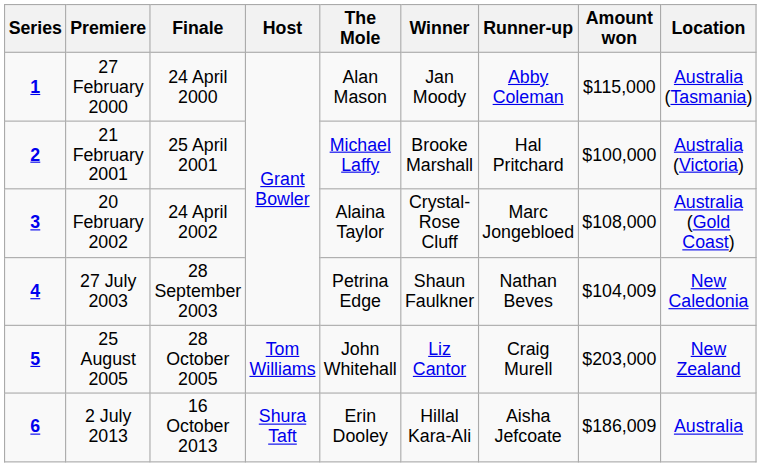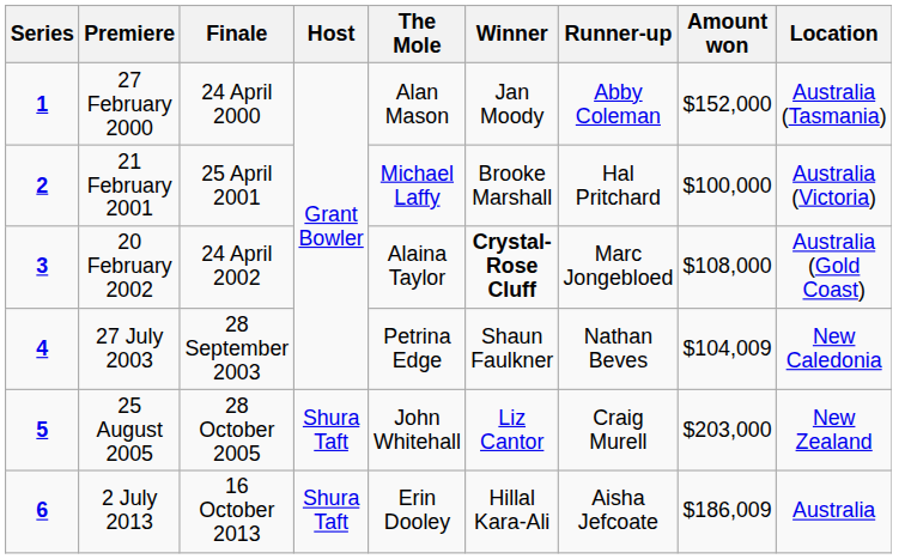27 February 2000 | Amount won: $115,000 -> $152,000
20 February 2002 | Winner: normal -> bold
25 August 2005 | Host: Tom Williams -> Shura Taft
